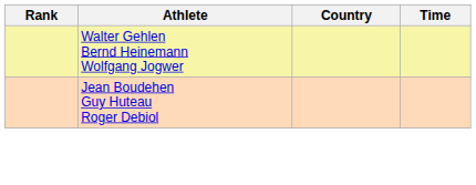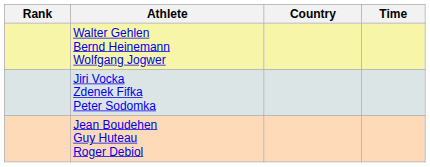+ row: Jiri Vocka Zdenek Fifka Peter Sodomka
